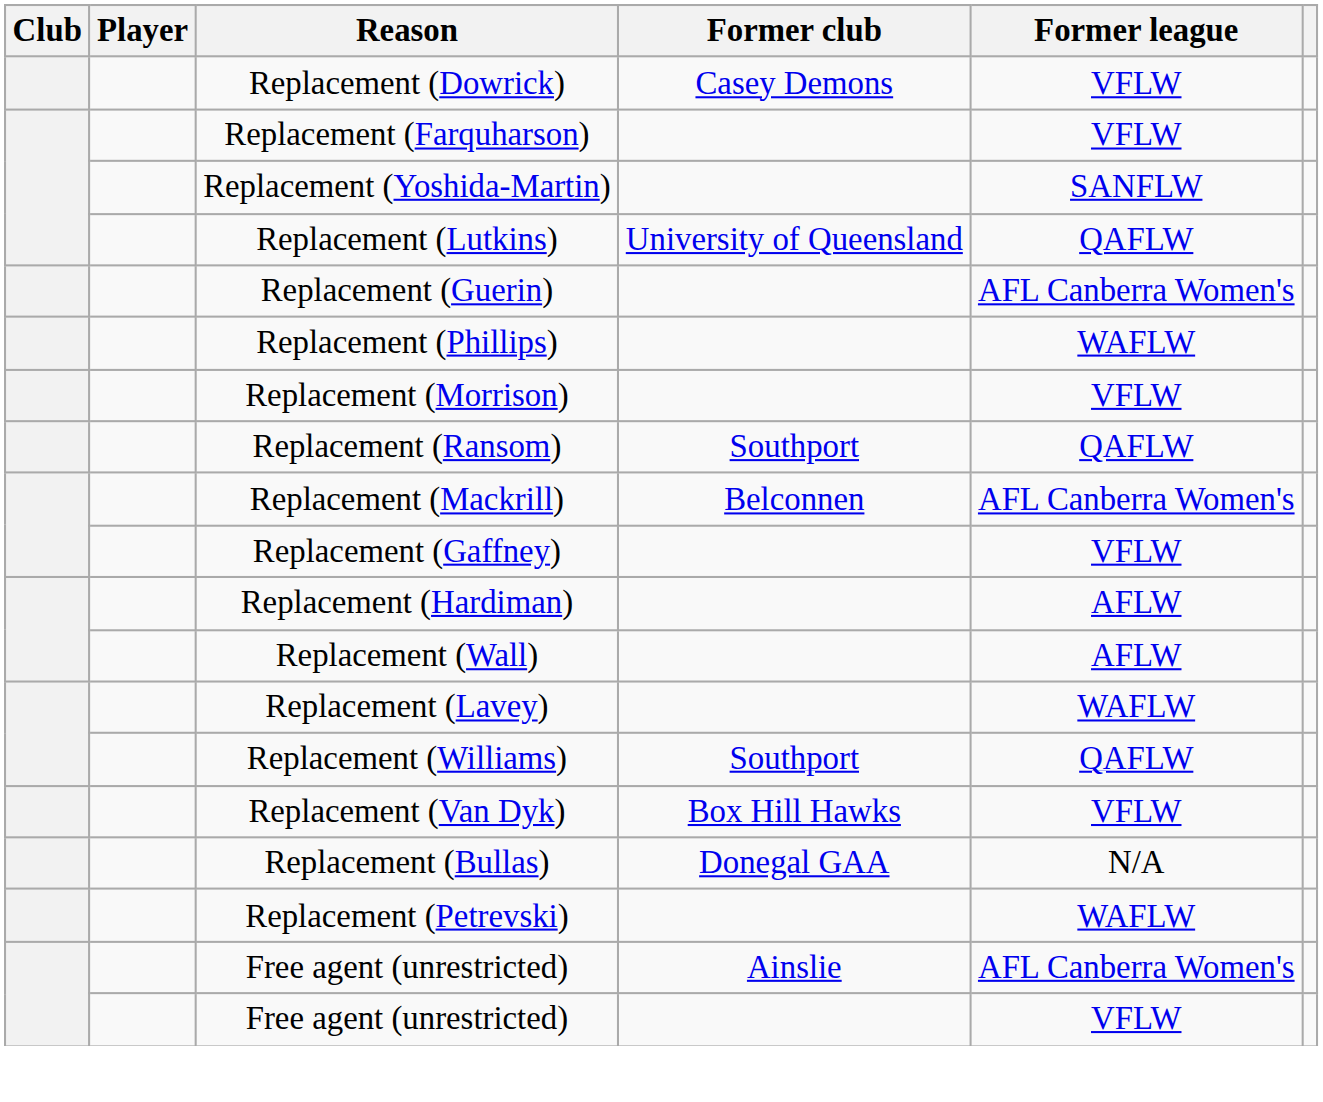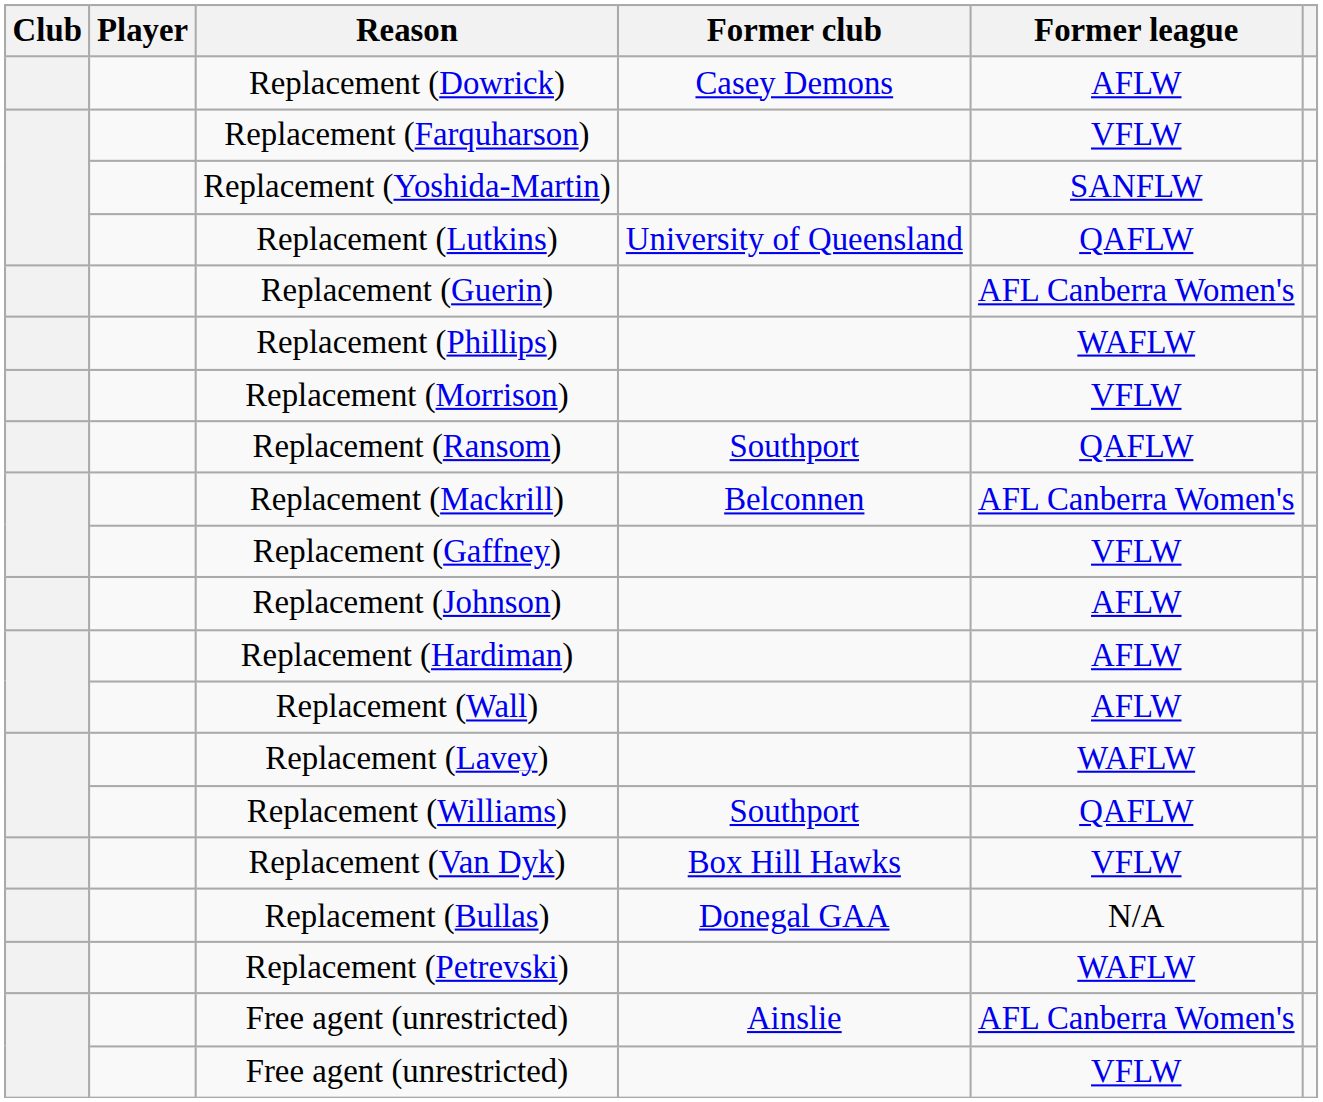Replacement (Dowrick) | Former league: VFLW -> AFLW
+ row: Replacement (Johnson) | AFLW
